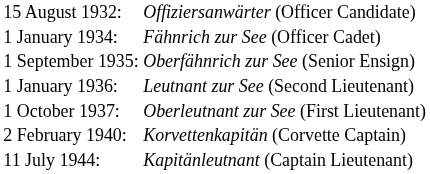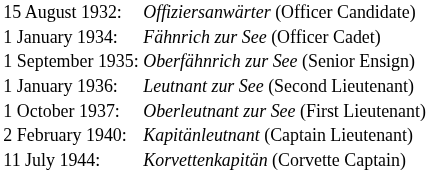2 February 1940: | column 2: Korvettenkapitän (Corvette Captain) -> Kapitänleutnant (Captain Lieutenant)
11 July 1944: | column 2: Kapitänleutnant (Captain Lieutenant) -> Korvettenkapitän (Corvette Captain)
